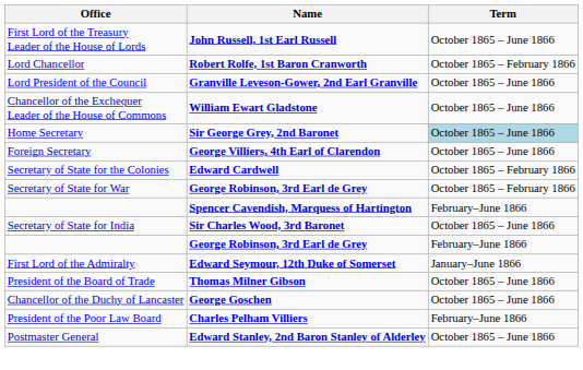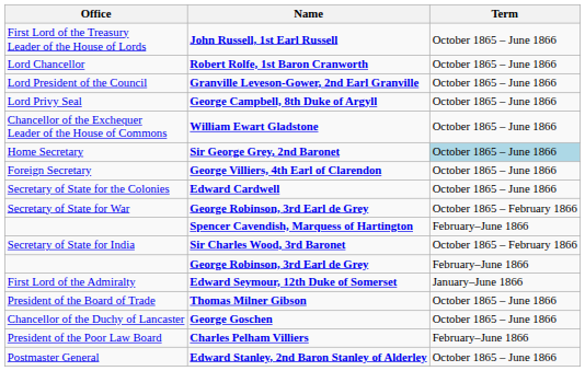Lord Chancellor | Term: October 1865 – February 1866 -> October 1865 – June 1866
+ row: Lord Privy Seal | George Campbell, 8th Duke of Argyll | October 1865 – June 1866
Secretary of State for the Colonies | Term: October 1865 – February 1866 -> October 1865 – June 1866
Secretary of State for India | Term: October 1865 – June 1866 -> October 1865 – February 1866
